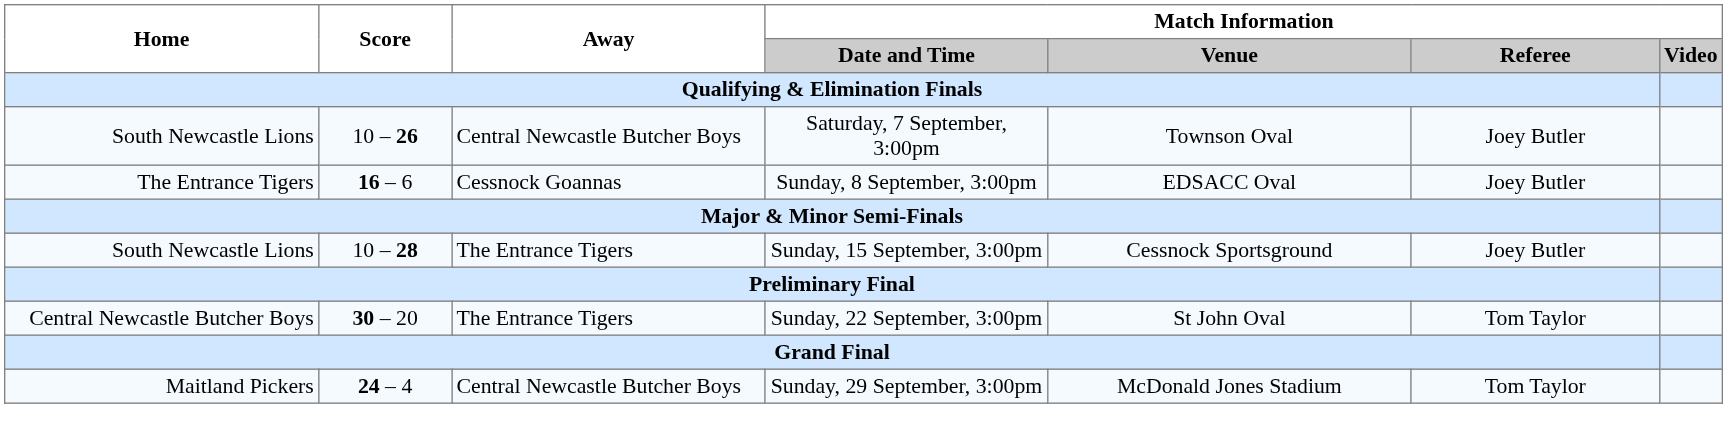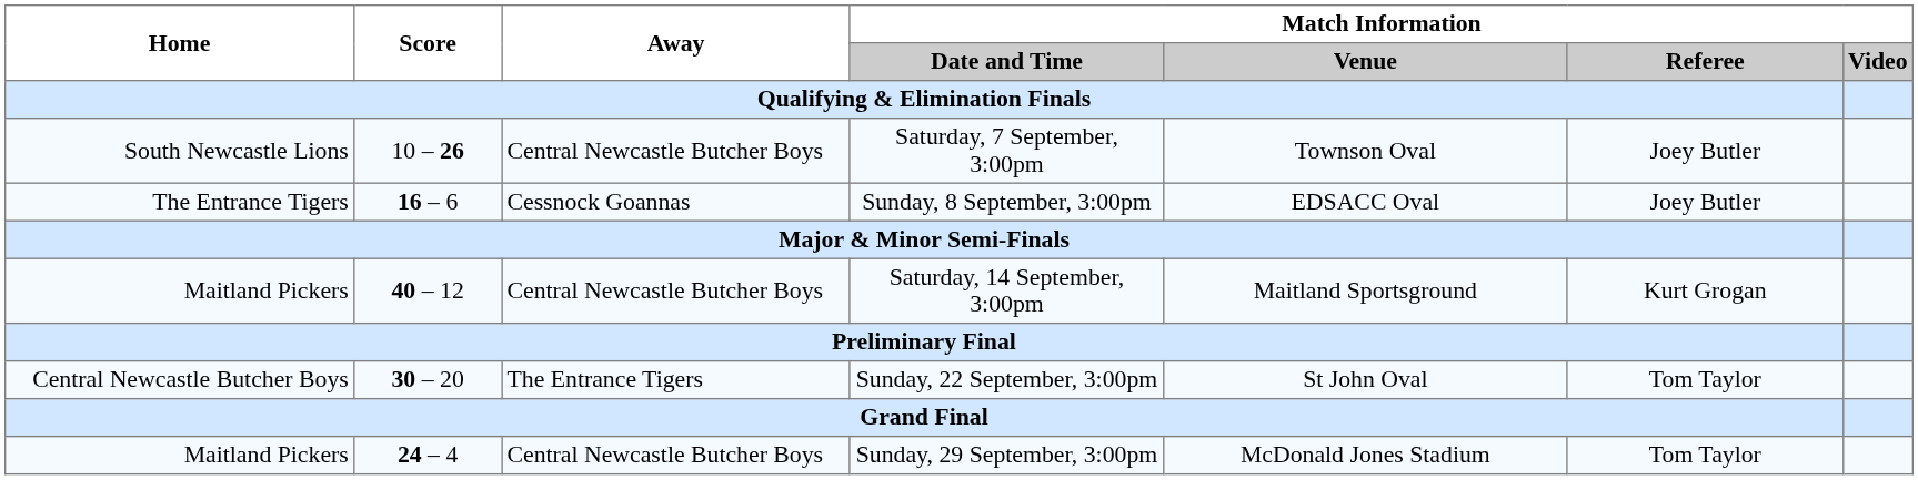+ row: Maitland Pickers | 40 – 12 | Central Newcastle Butcher Boys | Saturday, 14 September, 3:00pm | Maitland Sportsground | Kurt Grogan
- row: South Newcastle Lions | 10 – 28 | The Entrance Tigers | Sunday, 15 September, 3:00pm | Cessnock Sportsground | Joey Butler
